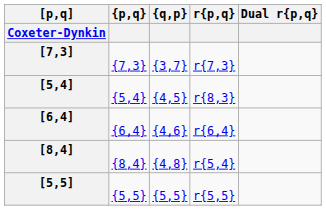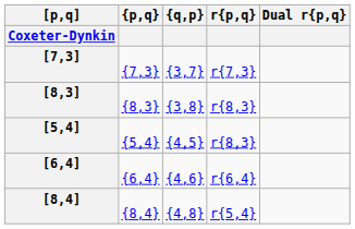+ row: [8,3] | {8,3} | {3,8} | r{8,3}
- row: [5,5] | {5,5} | {5,5} | r{5,5}
